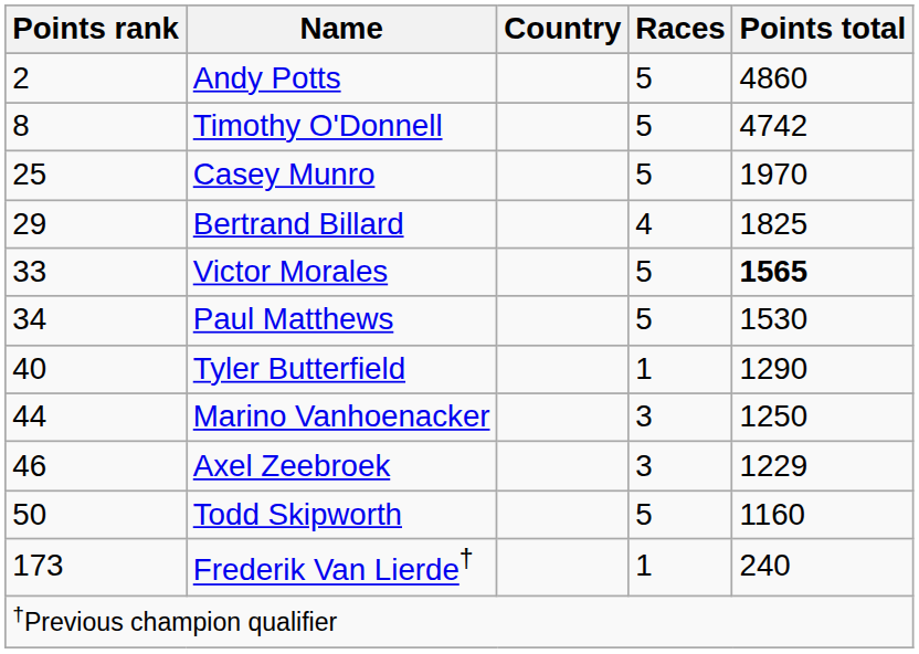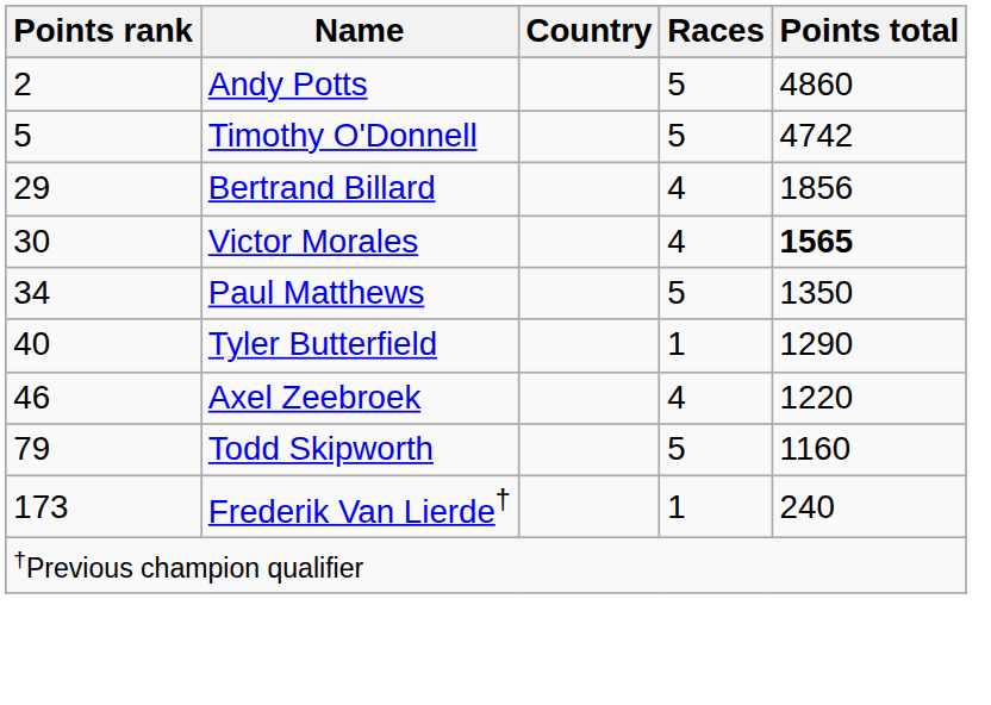Timothy O'Donnell | Points rank: 8 -> 5
- row: 25 | Casey Munro | 5 | 1970
Bertrand Billard | Points total: 1825 -> 1856
Victor Morales | Points rank: 33 -> 30
Victor Morales | Races: 5 -> 4
Paul Matthews | Points total: 1530 -> 1350
- row: 44 | Marino Vanhoenacker | 3 | 1250
Axel Zeebroek | Races: 3 -> 4
Axel Zeebroek | Points total: 1229 -> 1220
Todd Skipworth | Points rank: 50 -> 79
